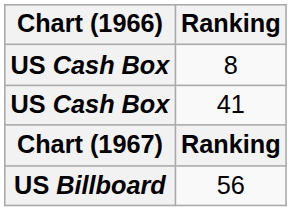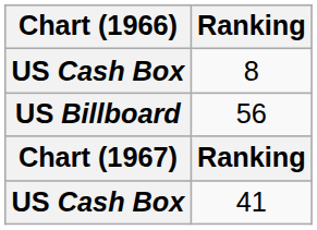rows swapped: 41 <-> 56
